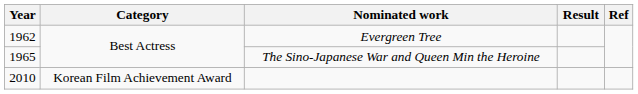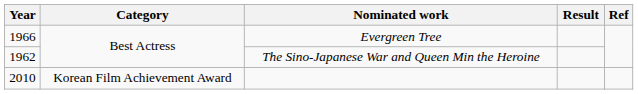Evergreen Tree | Year: 1962 -> 1966
The Sino-Japanese War and Queen Min the Heroine | Year: 1965 -> 1962
